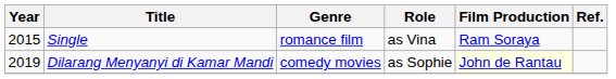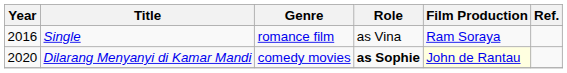Single | Year: 2015 -> 2016
Dilarang Menyanyi di Kamar Mandi | Year: 2019 -> 2020
Dilarang Menyanyi di Kamar Mandi | Role: normal -> bold
